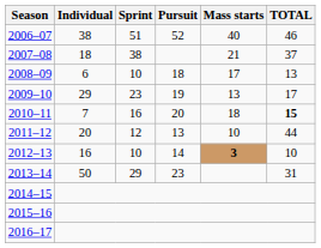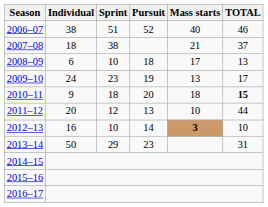2009–10 | Individual: 29 -> 24
2010–11 | Individual: 7 -> 9
2010–11 | Sprint: 16 -> 18
